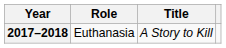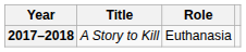columns swapped: Title <-> Role
